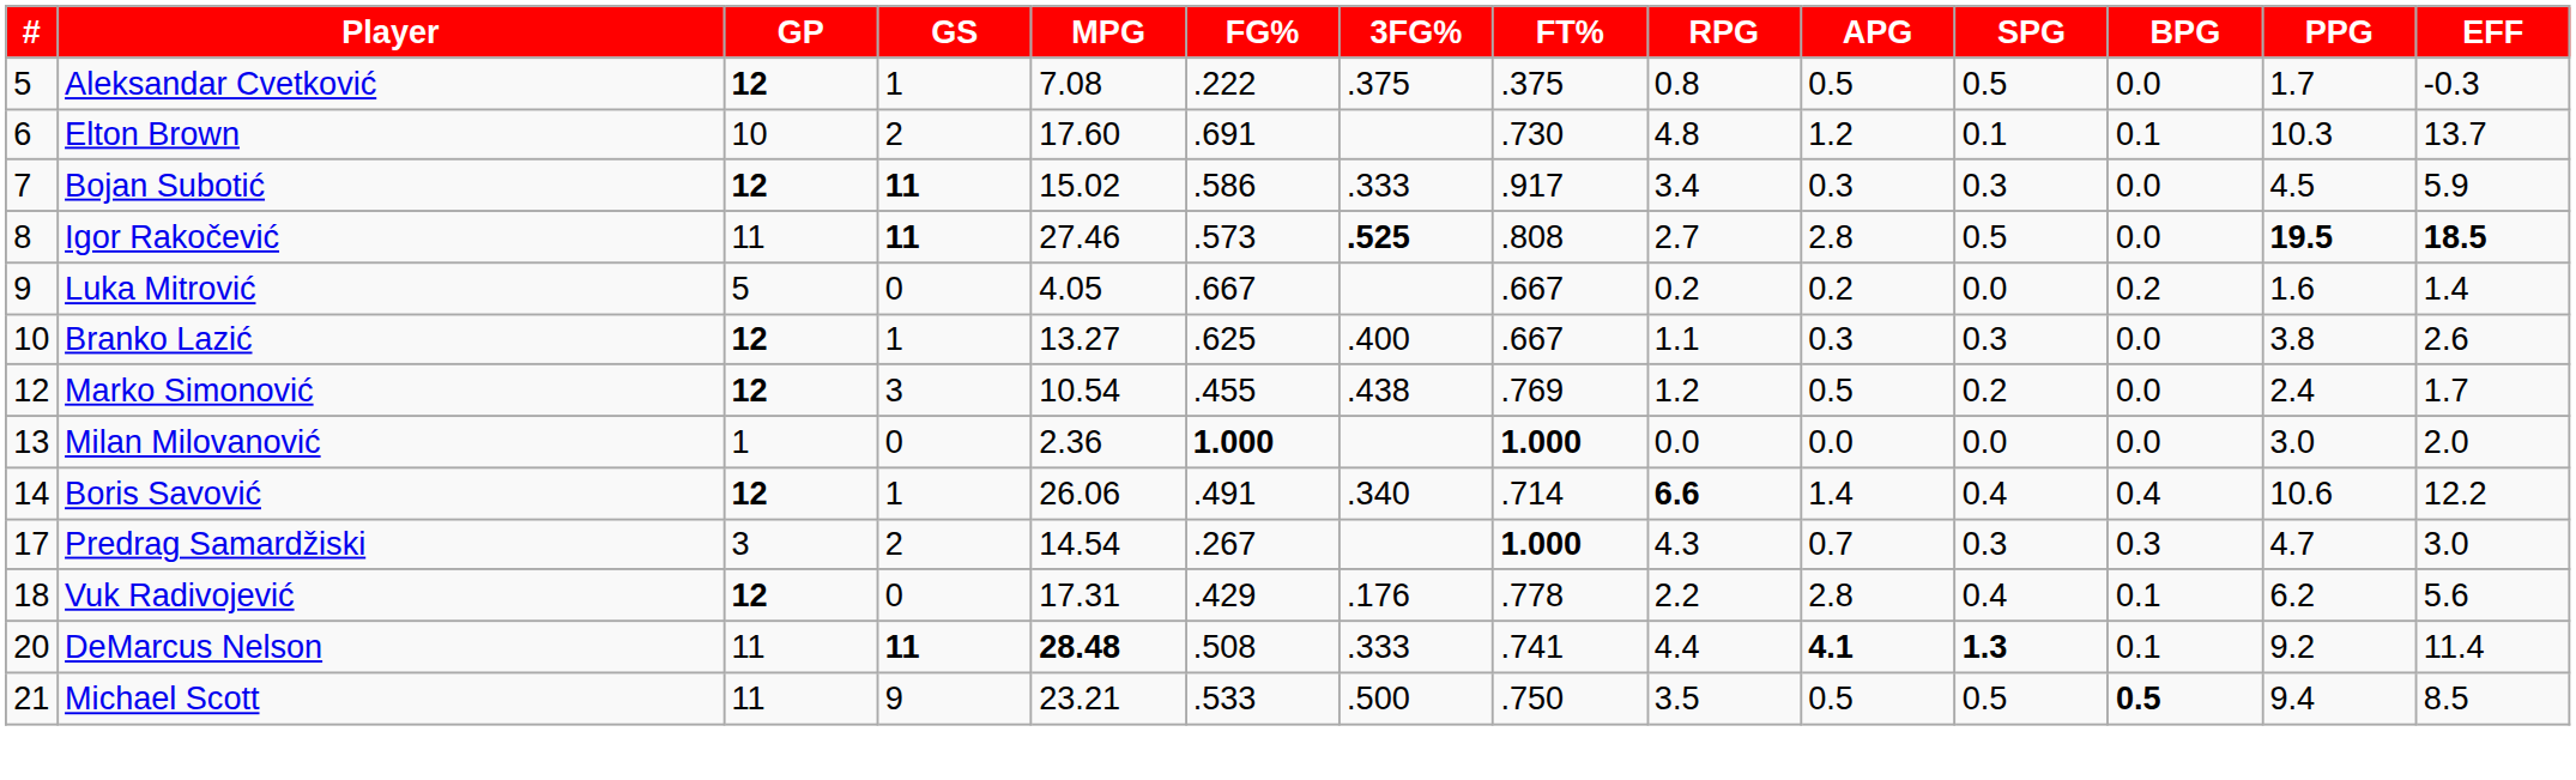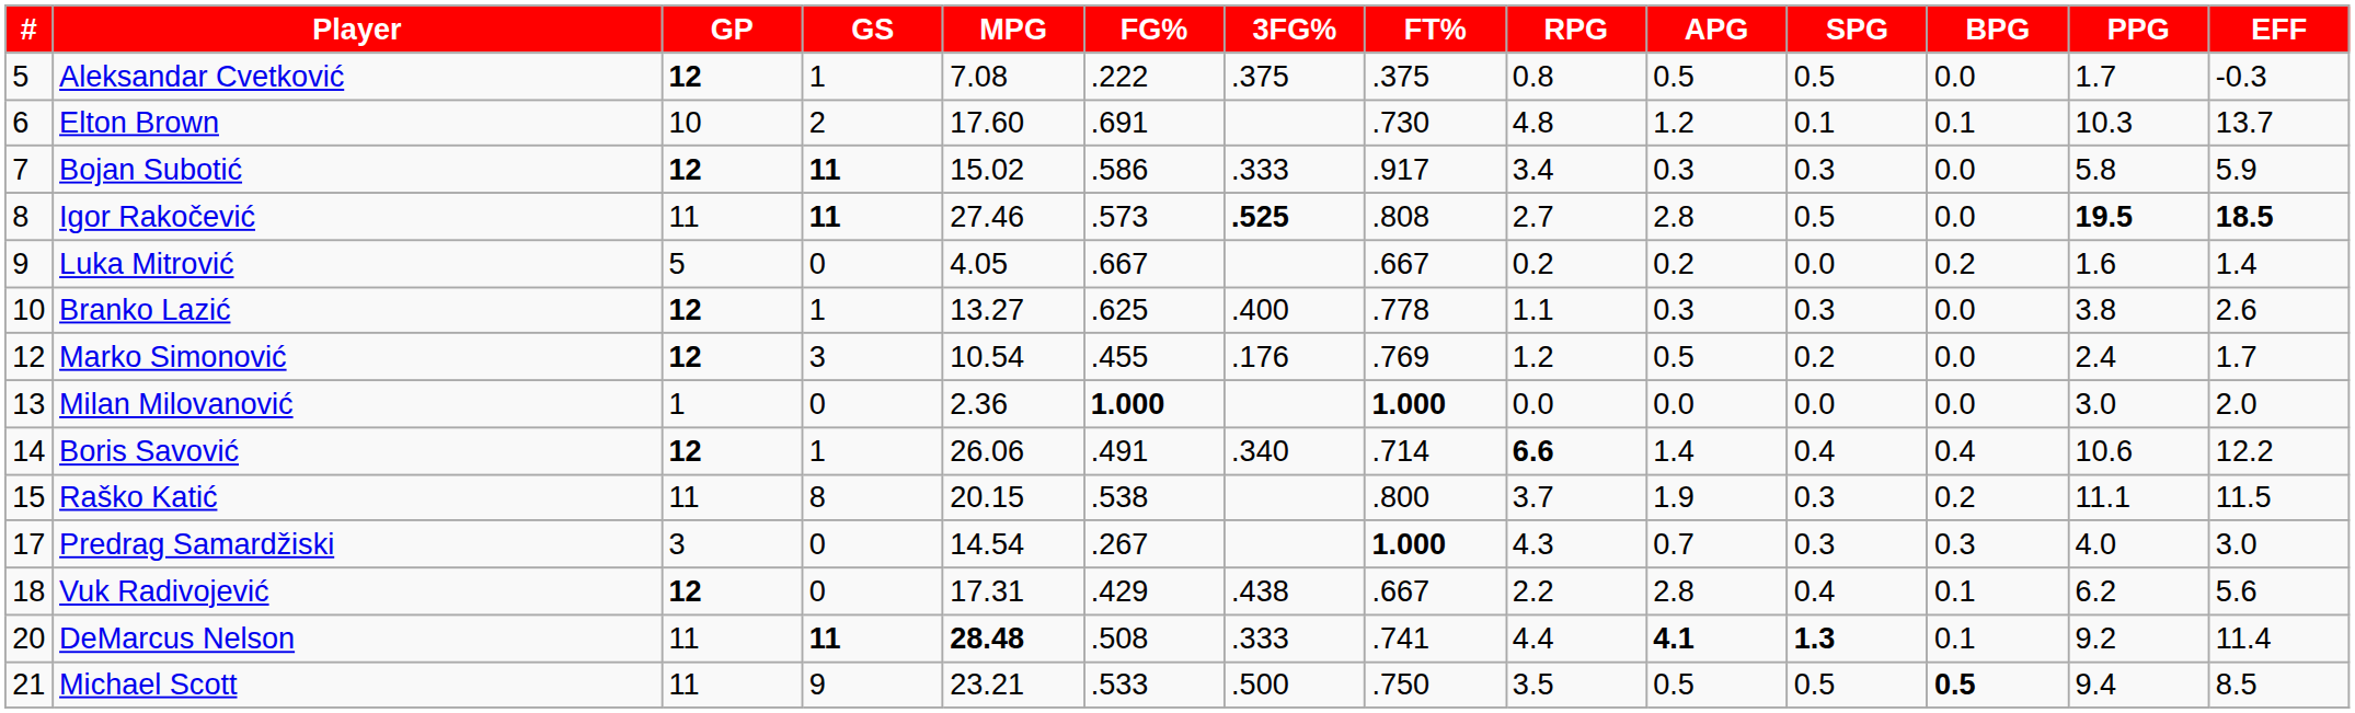Bojan Subotić | PPG: 4.5 -> 5.8
Branko Lazić | FT%: .667 -> .778
Marko Simonović | 3FG%: .438 -> .176
+ row: 15 | Raško Katić | 11 | 8 | 20.15 | .538 | .800 | 3.7 | 1.9 | 0.3 | 0.2 | 11.1 | 11.5
Predrag Samardžiski | GS: 2 -> 0
Predrag Samardžiski | PPG: 4.7 -> 4.0
Vuk Radivojević | 3FG%: .176 -> .438
Vuk Radivojević | FT%: .778 -> .667
